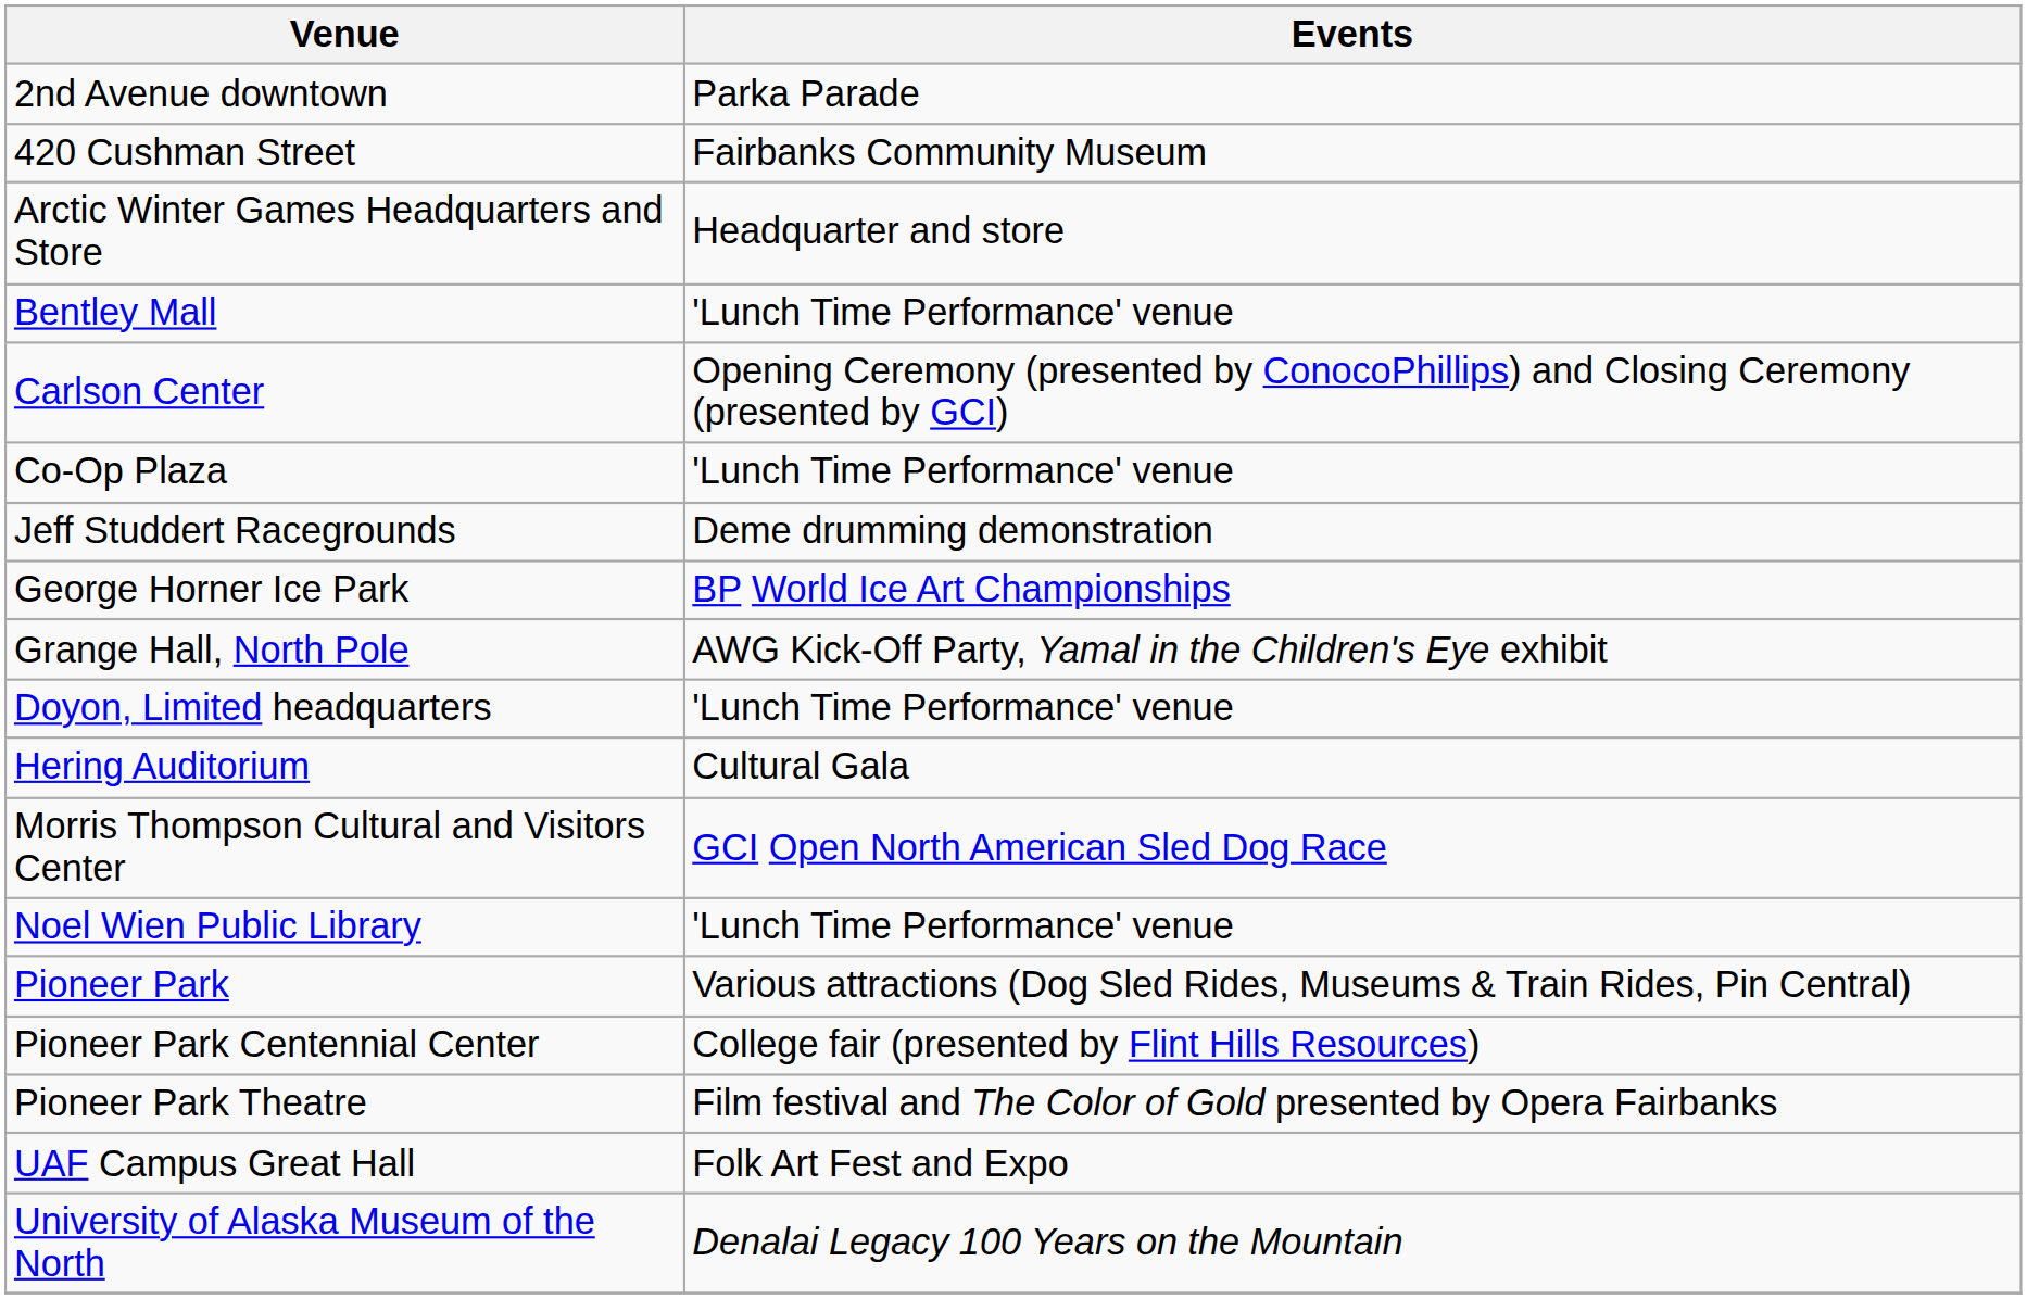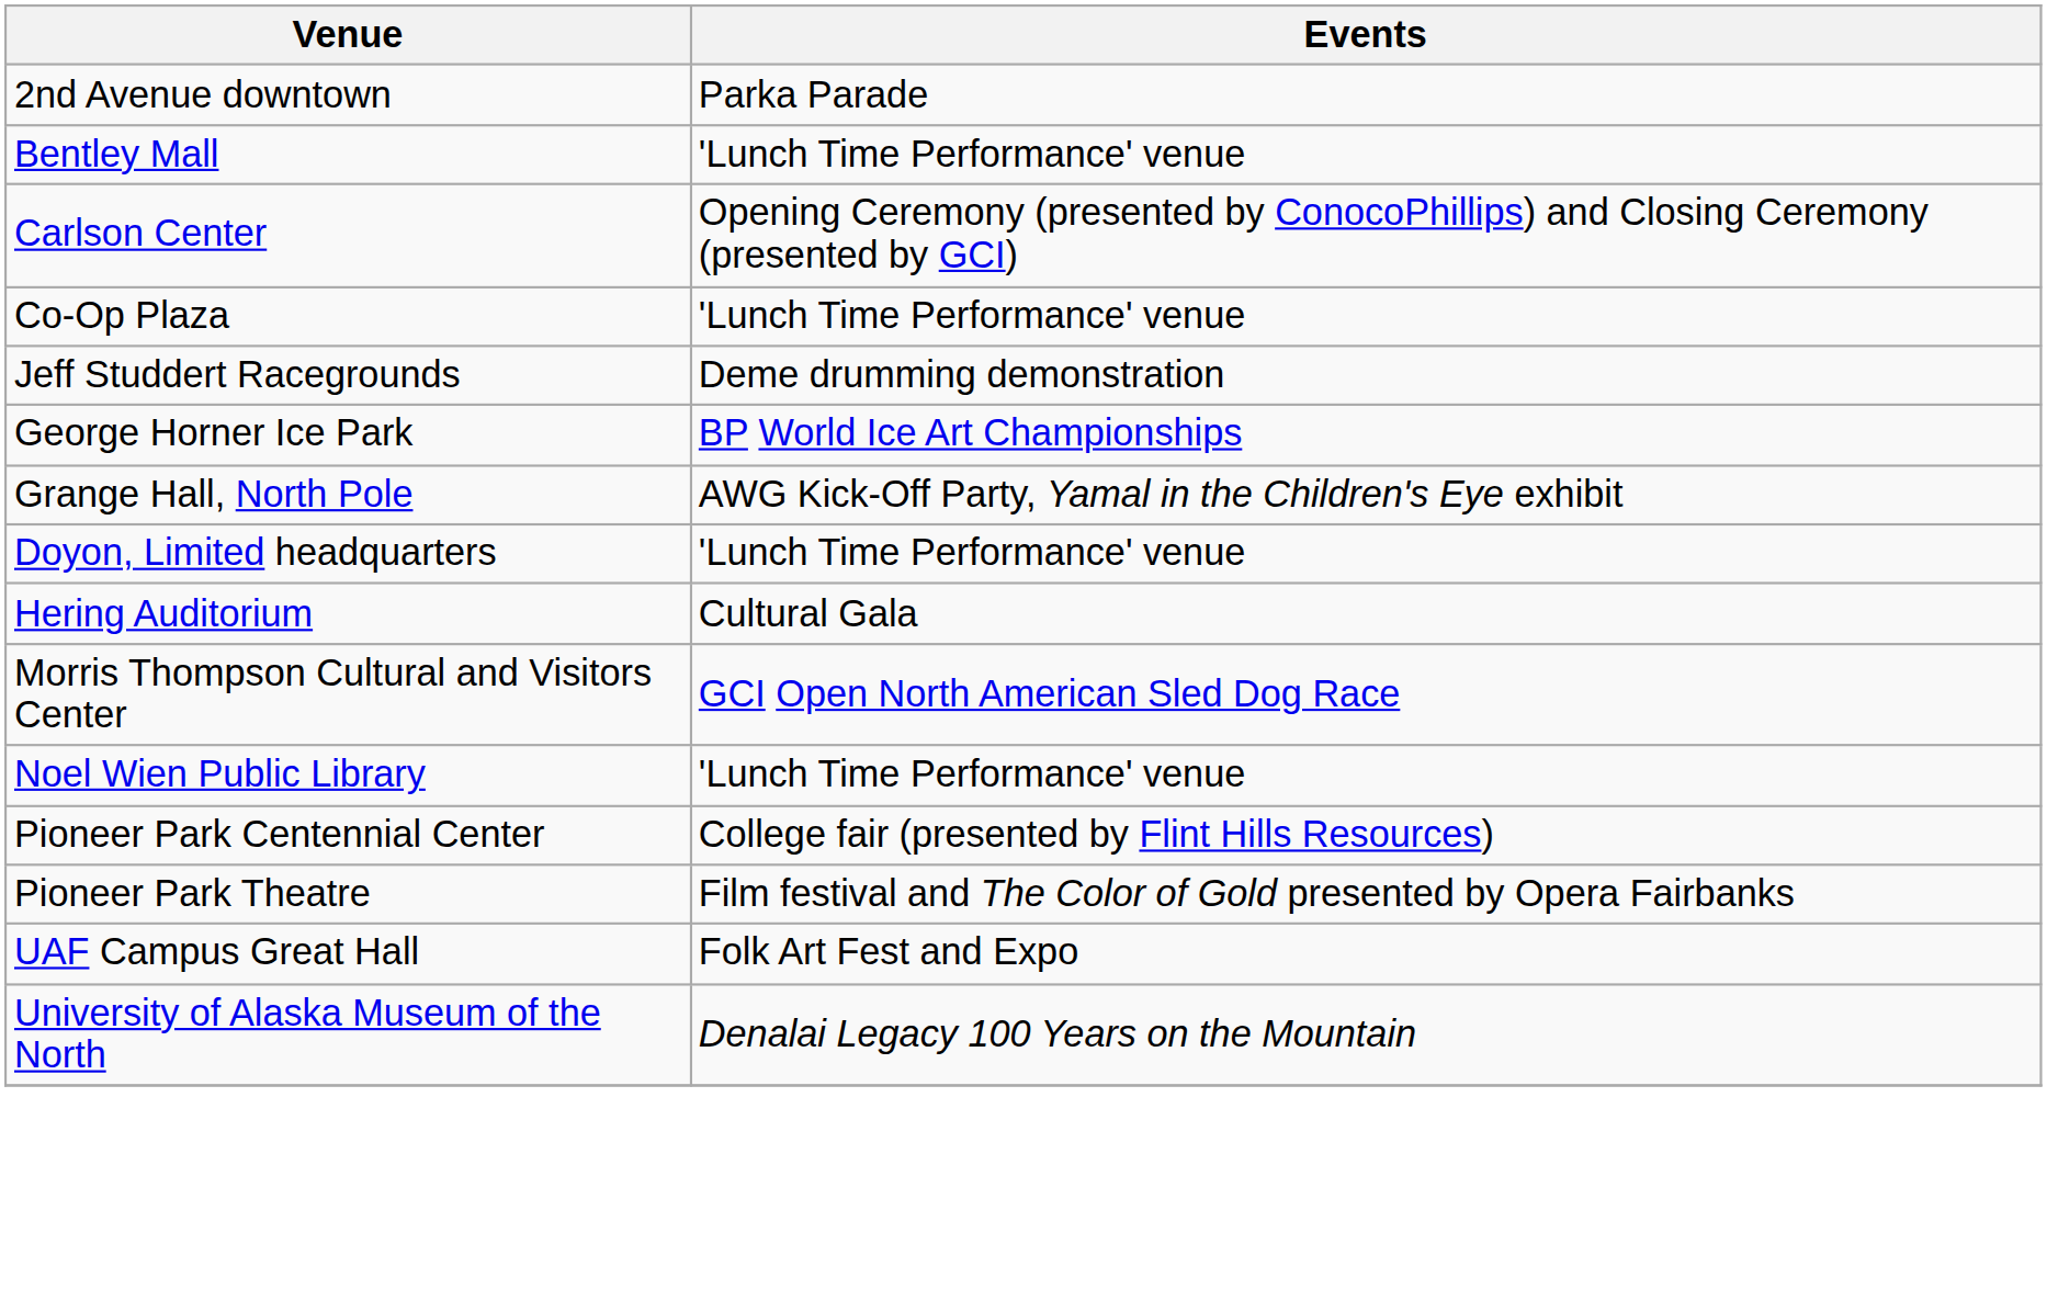- row: 420 Cushman Street | Fairbanks Community Museum
- row: Arctic Winter Games Headquarters and Store | Headquarter and store
- row: Pioneer Park | Various attractions (Dog Sled Rides, Museums & Train Rides, Pin Central)
